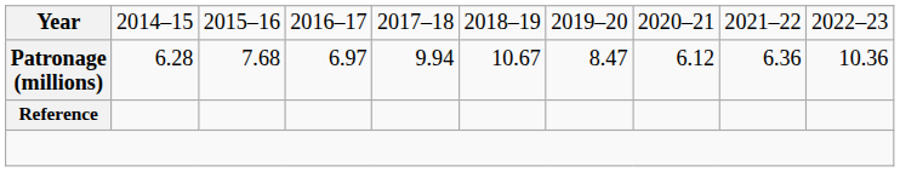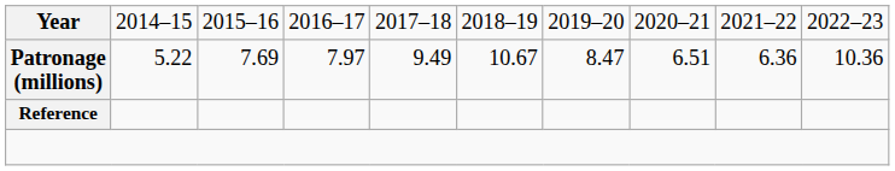Patronage (millions) | column 2: 6.28 -> 5.22
Patronage (millions) | column 3: 7.68 -> 7.69
Patronage (millions) | column 4: 6.97 -> 7.97
Patronage (millions) | column 5: 9.94 -> 9.49
Patronage (millions) | column 8: 6.12 -> 6.51
